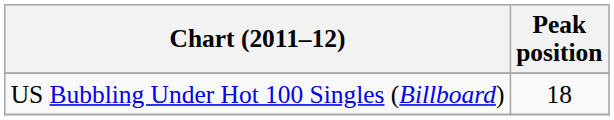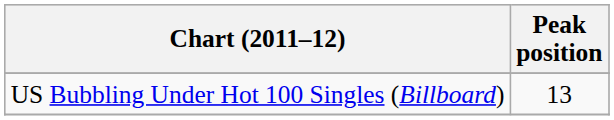US Bubbling Under Hot 100 Singles (Billboard) | Peak position: 18 -> 13
